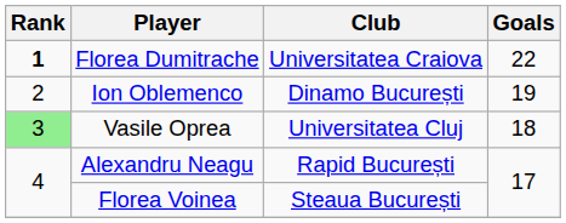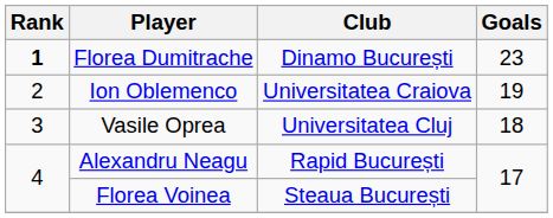Florea Dumitrache | Club: Universitatea Craiova -> Dinamo București
Florea Dumitrache | Goals: 22 -> 23
Ion Oblemenco | Club: Dinamo București -> Universitatea Craiova
Vasile Oprea | Rank: lightgreen background -> no background
